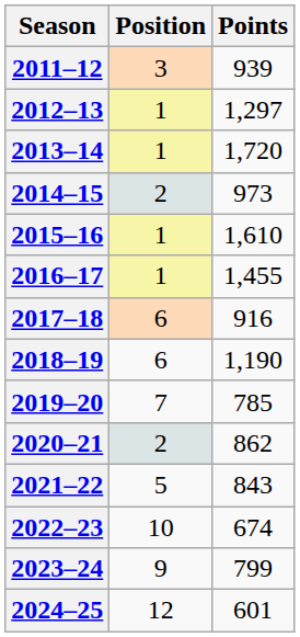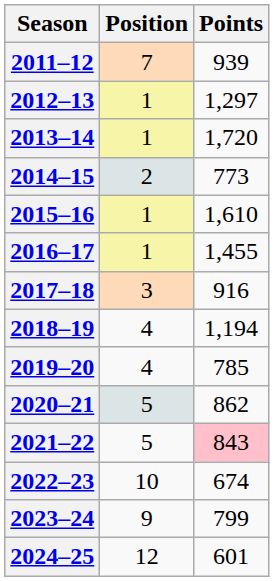2011–12 | Position: 3 -> 7
2014–15 | Points: 973 -> 773
2017–18 | Position: 6 -> 3
2018–19 | Position: 6 -> 4
2018–19 | Points: 1,190 -> 1,194
2019–20 | Position: 7 -> 4
2020–21 | Position: 2 -> 5
2021–22 | Points: no background -> pink background
